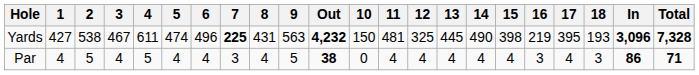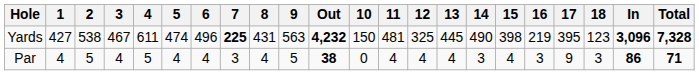Yards | 18: 193 -> 123
Par | 14: 4 -> 3
Par | 17: 4 -> 9
